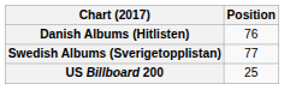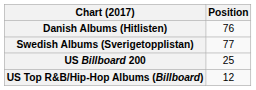+ row: US Top R&B/Hip-Hop Albums (Billboard) | 12
